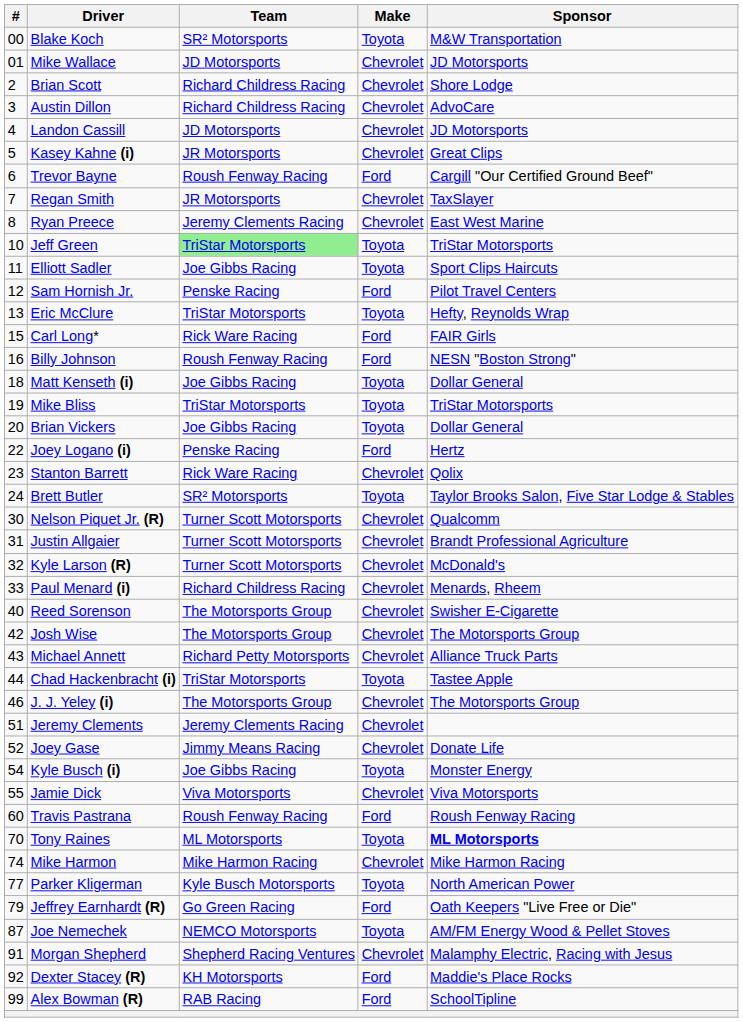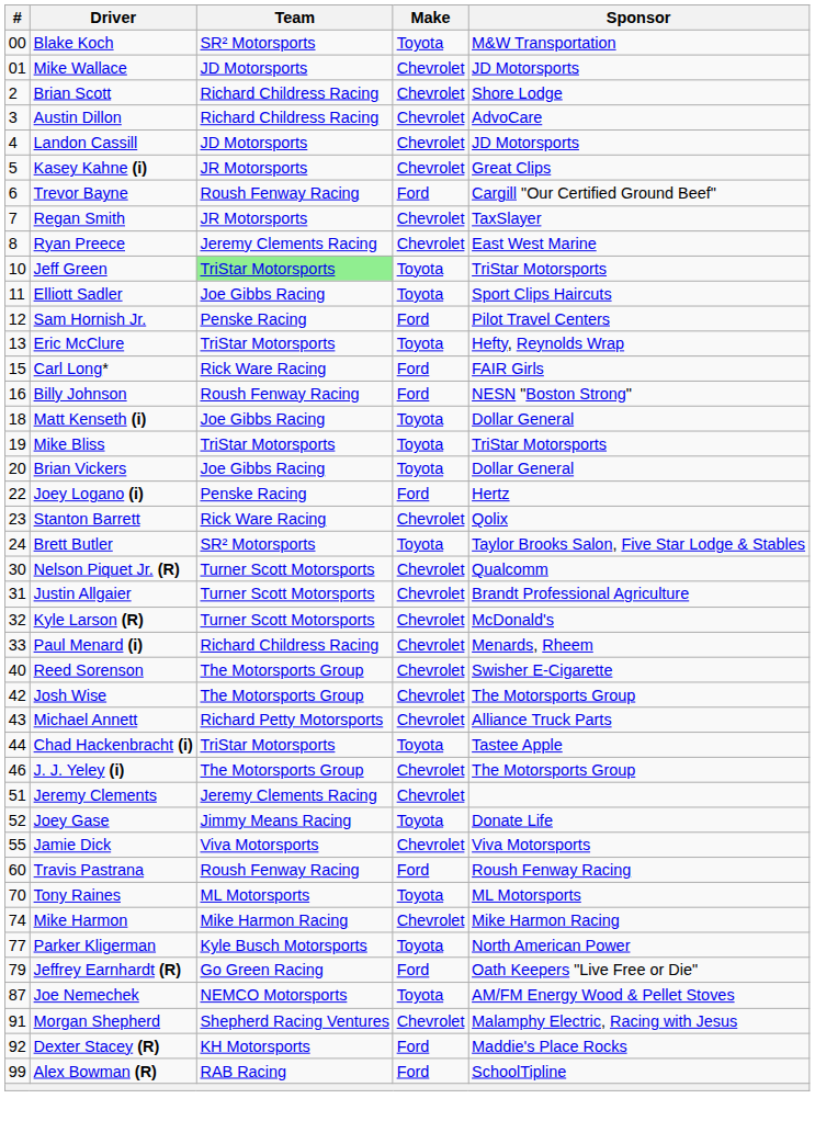Joey Gase | Make: Chevrolet -> Toyota
- row: 54 | Kyle Busch (i) | Joe Gibbs Racing | Toyota | Monster Energy
Tony Raines | Sponsor: bold -> normal
